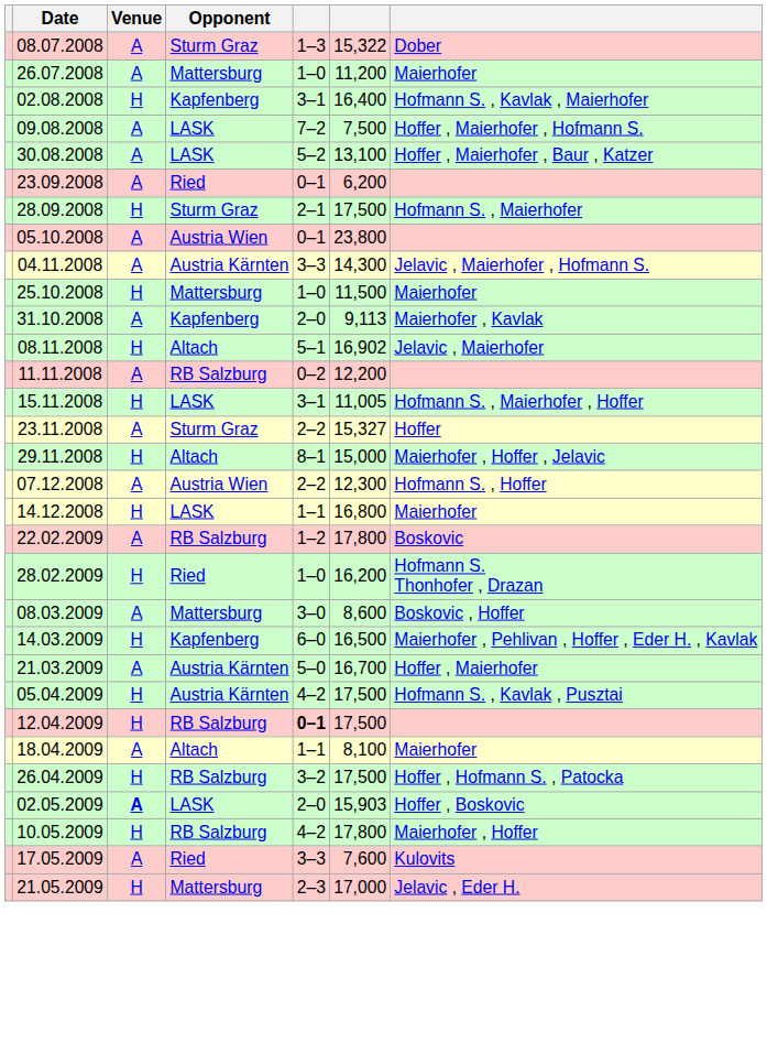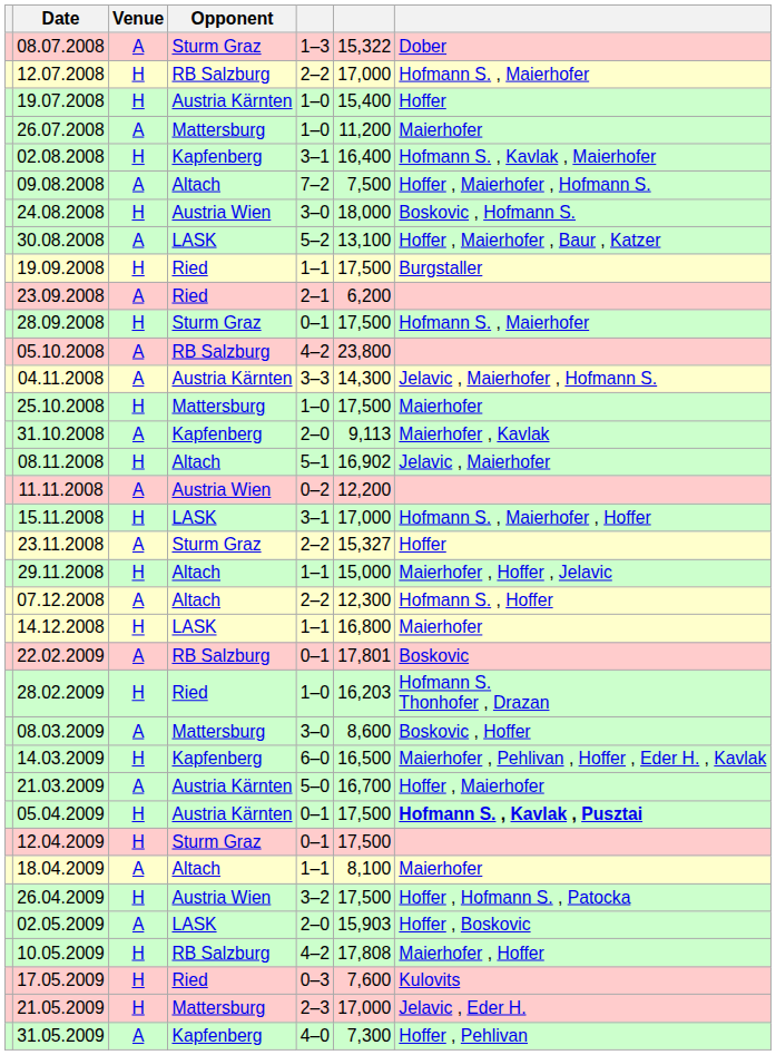+ row: 12.07.2008 | H | RB Salzburg | 2–2 | 17,000 | Hofmann S. , Maierhofer
+ row: 19.07.2008 | H | Austria Kärnten | 1–0 | 15,400 | Hoffer
09.08.2008 | Opponent: LASK -> Altach
+ row: 24.08.2008 | H | Austria Wien | 3–0 | 18,000 | Boskovic , Hofmann S.
+ row: 19.09.2008 | H | Ried | 1–1 | 17,500 | Burgstaller
23.09.2008 | column 5: 0–1 -> 2–1
28.09.2008 | column 5: 2–1 -> 0–1
05.10.2008 | Opponent: Austria Wien -> RB Salzburg
05.10.2008 | column 5: 0–1 -> 4–2
25.10.2008 | column 6: 11,500 -> 17,500
11.11.2008 | Opponent: RB Salzburg -> Austria Wien
15.11.2008 | column 6: 11,005 -> 17,000
29.11.2008 | column 5: 8–1 -> 1–1
07.12.2008 | Opponent: Austria Wien -> Altach
22.02.2009 | column 5: 1–2 -> 0–1
22.02.2009 | column 6: 17,800 -> 17,801
28.02.2009 | column 6: 16,200 -> 16,203
05.04.2009 | column 5: 4–2 -> 0–1
05.04.2009 | column 7: normal -> bold
12.04.2009 | Opponent: RB Salzburg -> Sturm Graz
12.04.2009 | column 5: bold -> normal
26.04.2009 | Opponent: RB Salzburg -> Austria Wien
02.05.2009 | Venue: bold -> normal
10.05.2009 | column 6: 17,800 -> 17,808
17.05.2009 | Venue: A -> H
17.05.2009 | column 5: 3–3 -> 0–3
+ row: 31.05.2009 | A | Kapfenberg | 4–0 | 7,300 | Hoffer , Pehlivan
